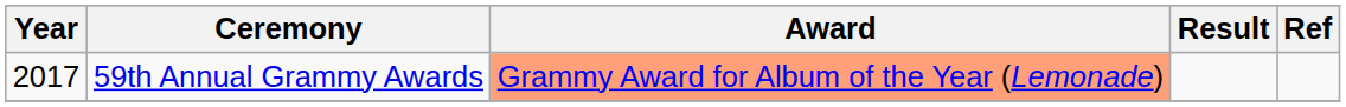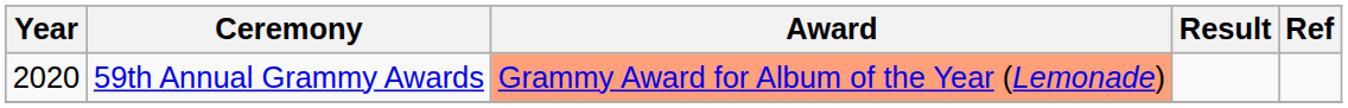59th Annual Grammy Awards | Year: 2017 -> 2020
